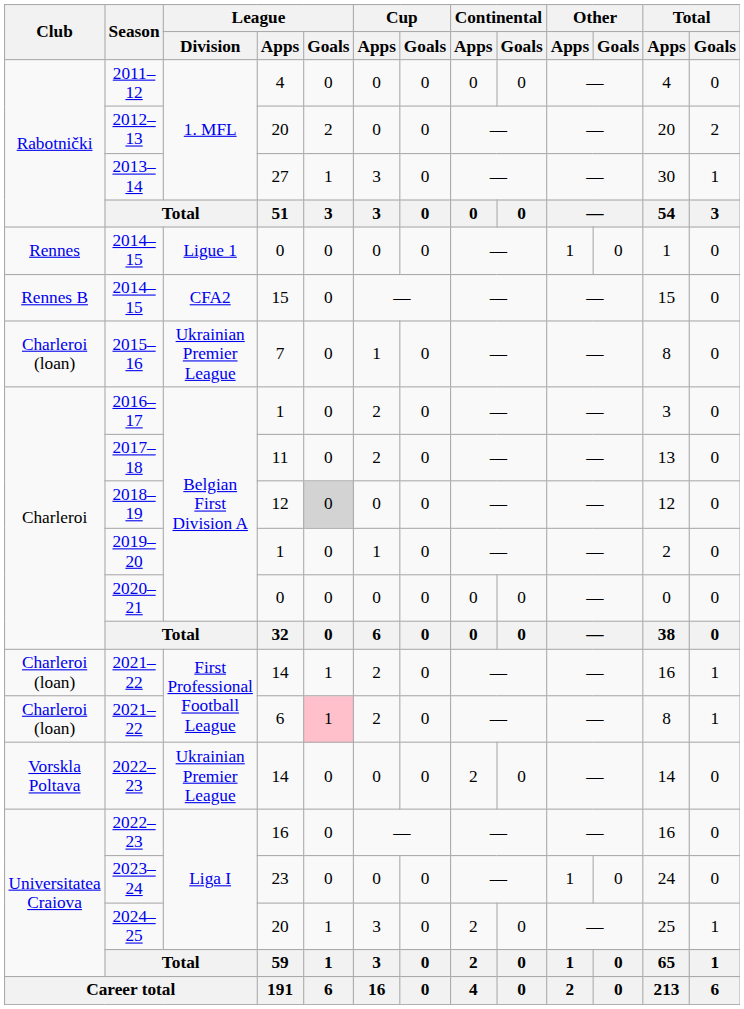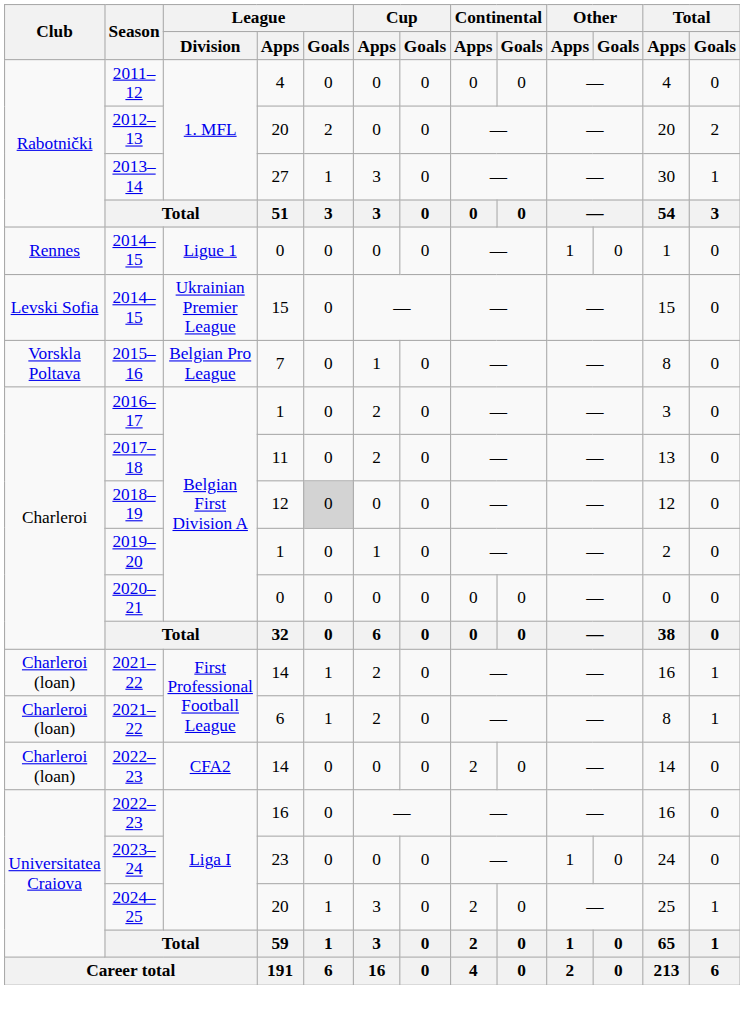2014–15 / 15 | Club: Rennes B -> Levski Sofia
2014–15 / 15 | League / Division: CFA2 -> Ukrainian Premier League
2015–16 | Club: Charleroi (loan) -> Vorskla Poltava
2015–16 | League / Division: Ukrainian Premier League -> Belgian Pro League
2021–22 / 6 | League / Goals: pink background -> no background
2022–23 / 14 | Club: Vorskla Poltava -> Charleroi (loan)
2022–23 / 14 | League / Division: Ukrainian Premier League -> CFA2
